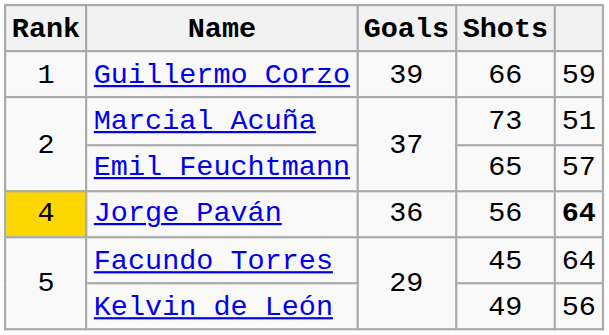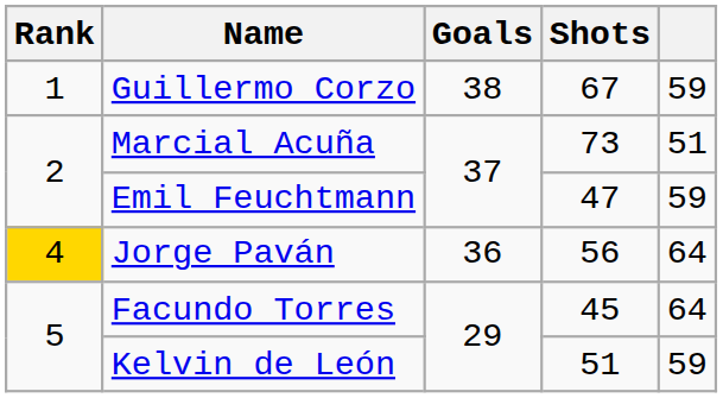Guillermo Corzo | Goals: 39 -> 38
Guillermo Corzo | Shots: 66 -> 67
Emil Feuchtmann | Shots: 65 -> 47
Emil Feuchtmann | column 5: 57 -> 59
Jorge Paván | column 5: bold -> normal
Kelvin de León | Shots: 49 -> 51
Kelvin de León | column 5: 56 -> 59
